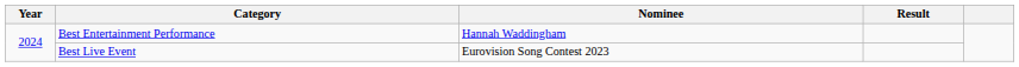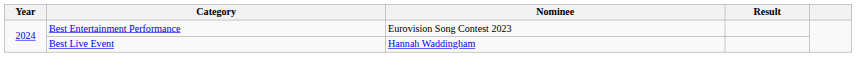Best Entertainment Performance | Nominee: Hannah Waddingham -> Eurovision Song Contest 2023
Best Live Event | Nominee: Eurovision Song Contest 2023 -> Hannah Waddingham
